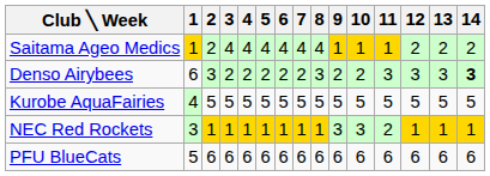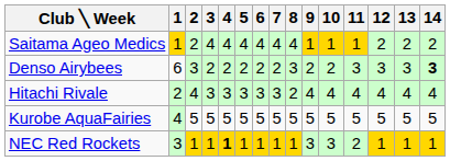+ row: Hitachi Rivale | 2 | 4 | 3 | 3 | 3 | 3 | 3 | 2 | 4 | 4 | 4 | 4 | 4 | 4
NEC Red Rockets | 4: normal -> bold
- row: PFU BlueCats | 5 | 6 | 6 | 6 | 6 | 6 | 6 | 6 | 6 | 6 | 6 | 6 | 6 | 6
